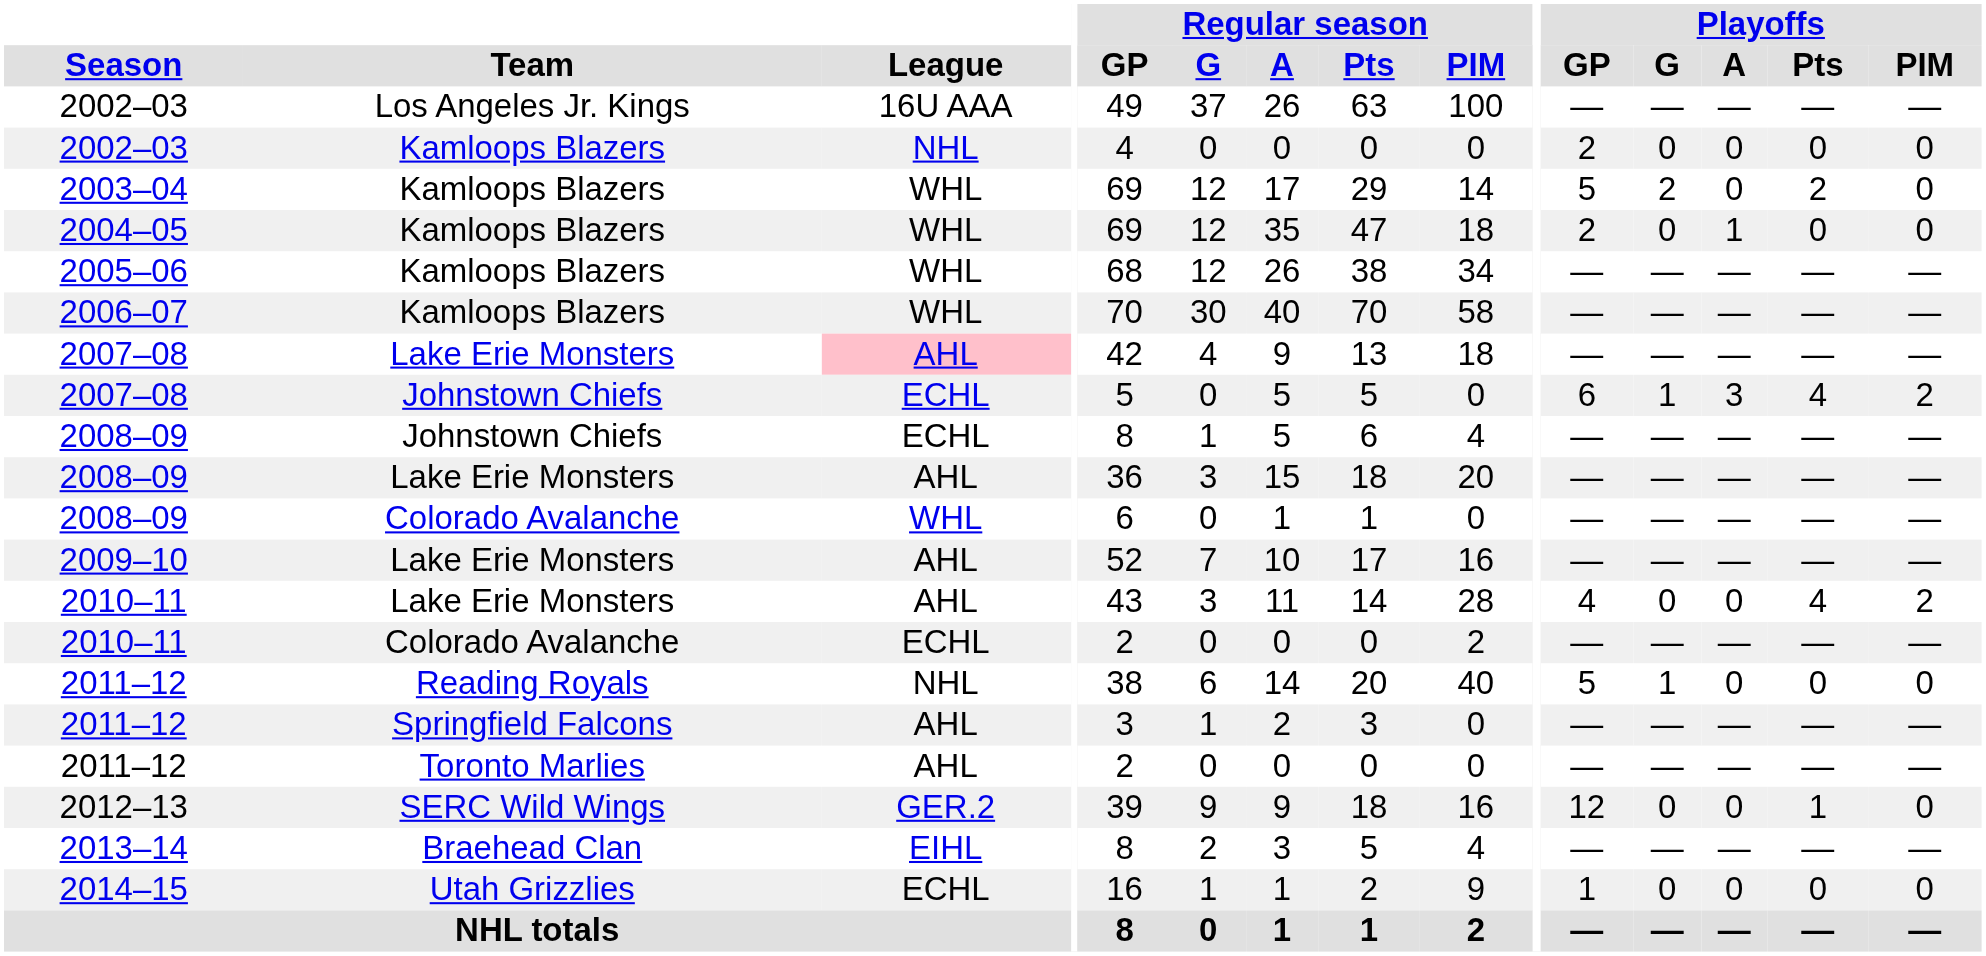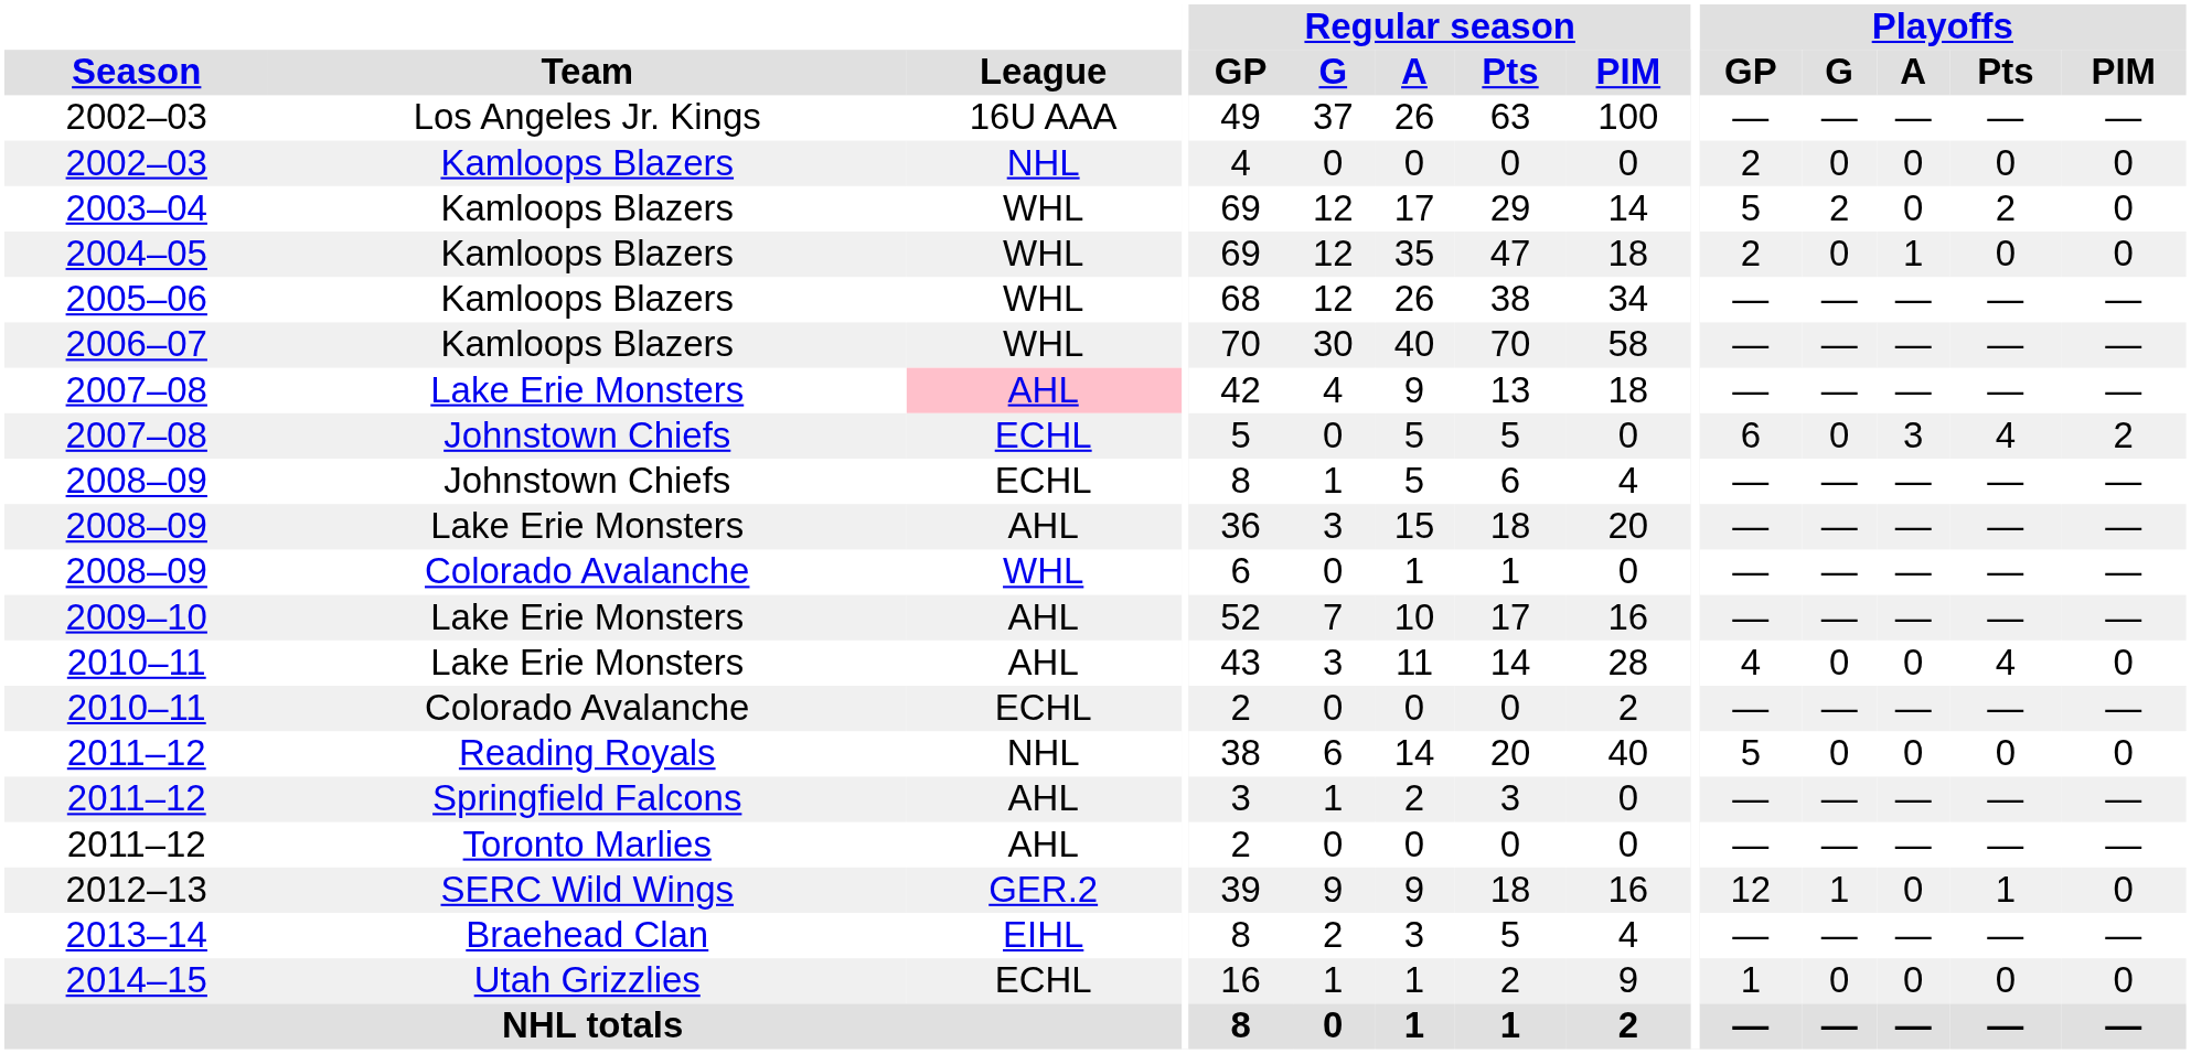2007–08 / Johnstown Chiefs | Playoffs / G: 1 -> 0
2010–11 / Lake Erie Monsters | Playoffs / PIM: 2 -> 0
2011–12 / Reading Royals | Playoffs / G: 1 -> 0
2012–13 | Playoffs / G: 0 -> 1
